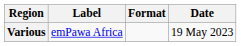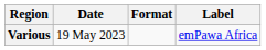columns swapped: Date <-> Label
